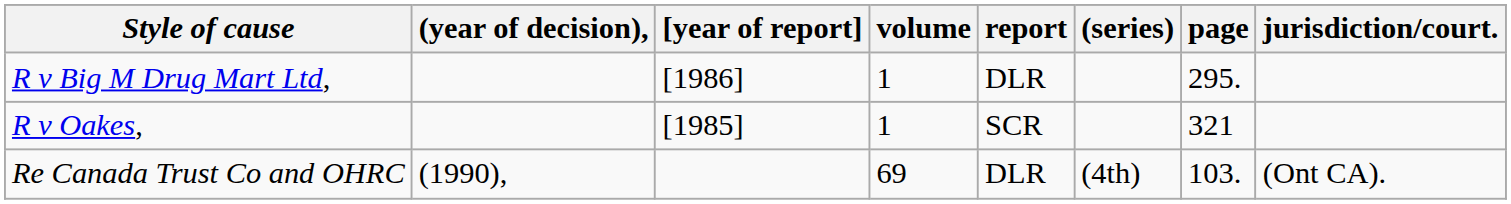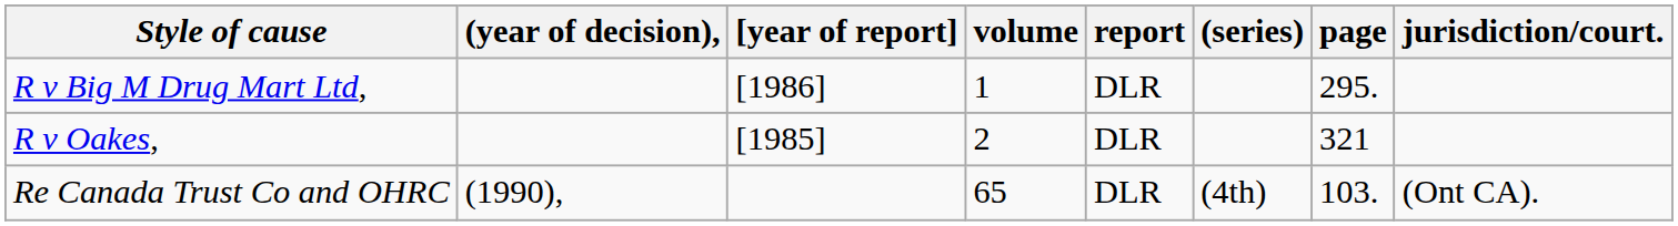R v Oakes, | volume: 1 -> 2
R v Oakes, | report: SCR -> DLR
Re Canada Trust Co and OHRC | volume: 69 -> 65
